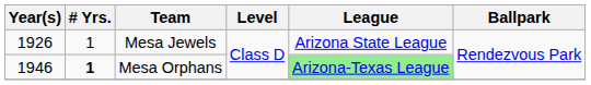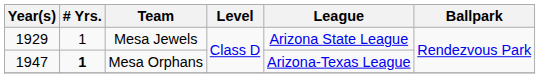Mesa Jewels | Year(s): 1926 -> 1929
Mesa Orphans | Year(s): 1946 -> 1947
Mesa Orphans | League: lightgreen background -> no background
